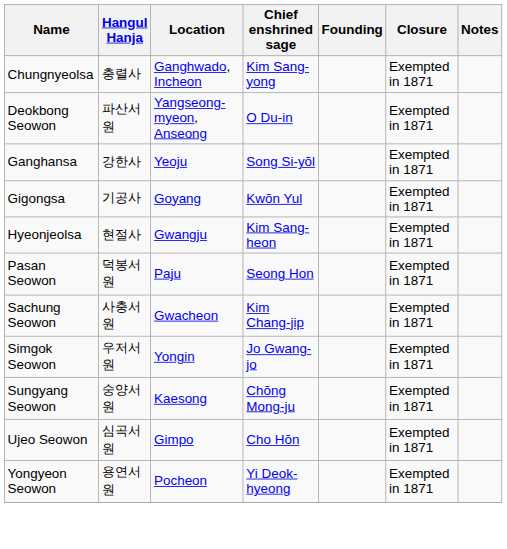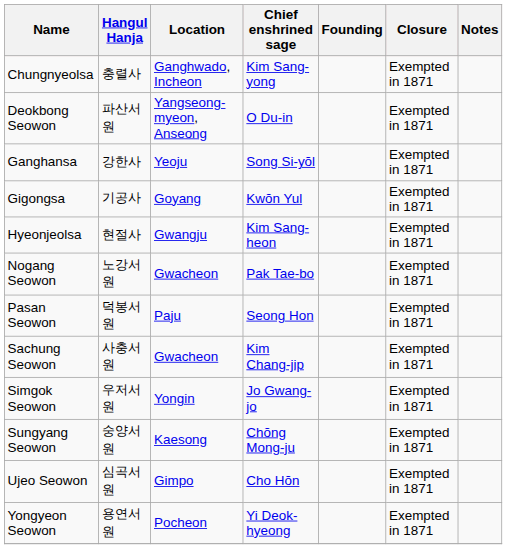+ row: Nogang Seowon | 노강서원 | Gwacheon | Pak Tae-bo | Exempted in 1871
